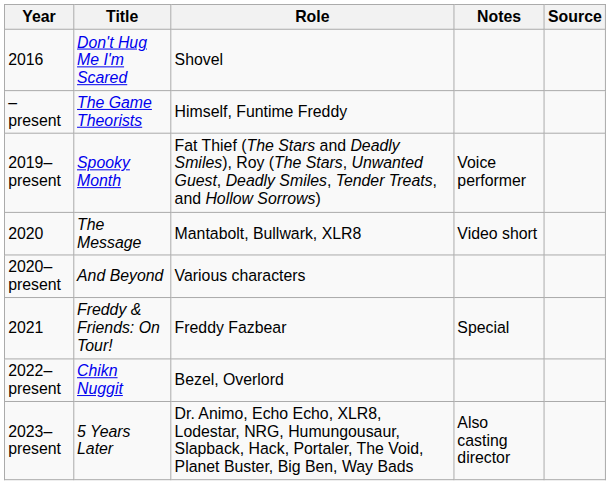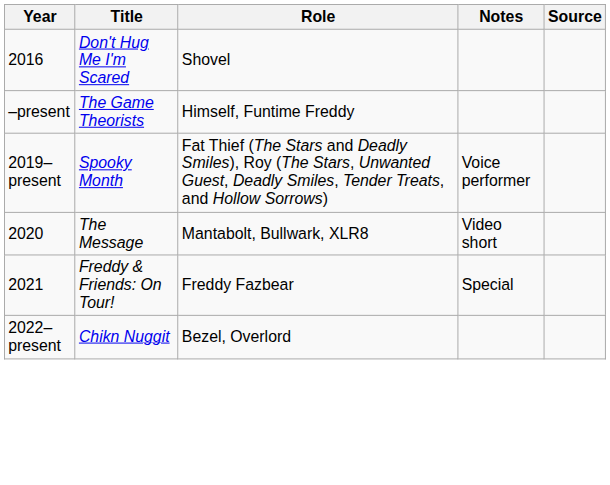- row: 2020–present | And Beyond | Various characters
- row: 2023–present | 5 Years Later | Dr. Animo, Echo Echo, XLR8, Lodestar, NRG, Humungousaur, Slapback, Hack, Portaler, The Void, Planet Buster, Big Ben, Way Bads | Also casting director
